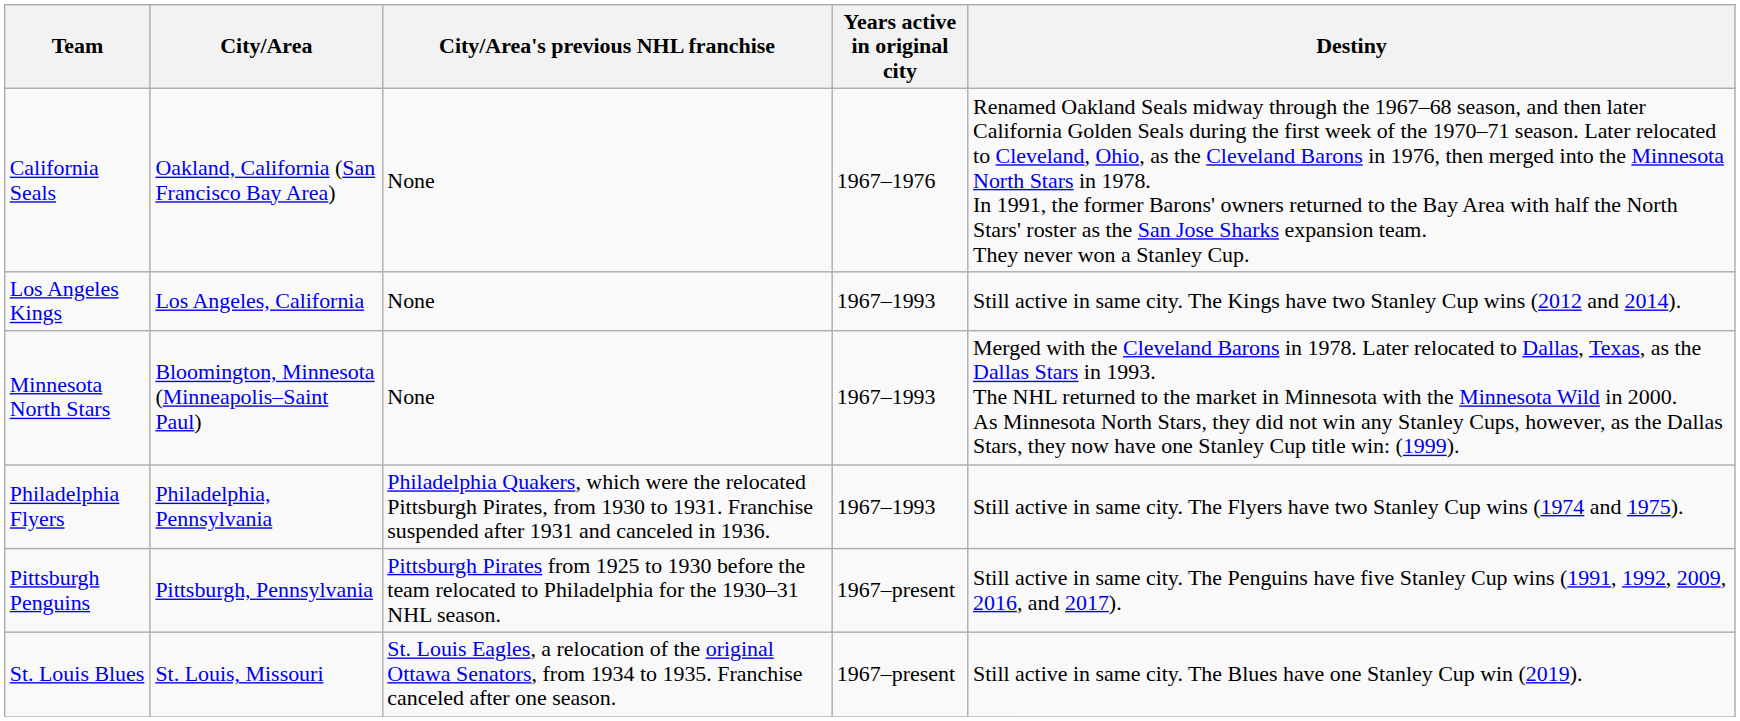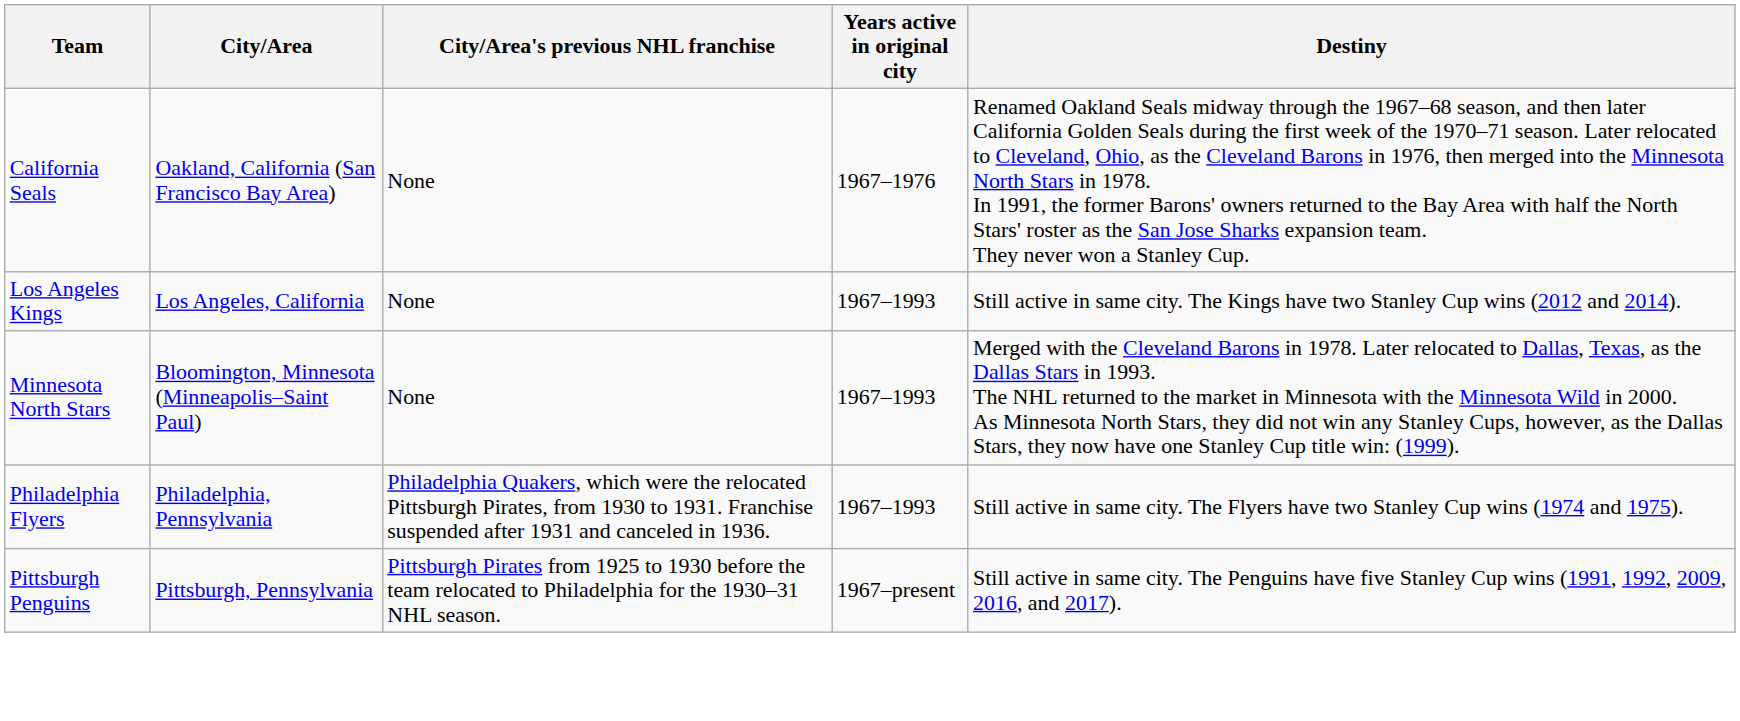- row: St. Louis Blues | St. Louis, Missouri | St. Louis Eagles, a relocation of the original Ottawa Senators, from 1934 to 1935. Franchise canceled after one season. | 1967–present | Still active in same city. The Blues have one Stanley Cup win (2019).
